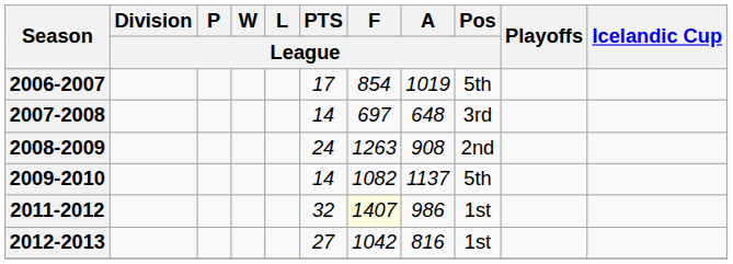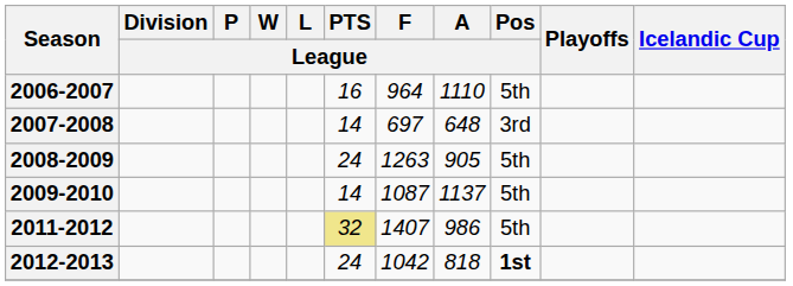2006-2007 | PTS / League: 17 -> 16
2006-2007 | F / League: 854 -> 964
2006-2007 | A / League: 1019 -> 1110
2008-2009 | A / League: 908 -> 905
2008-2009 | Pos / League: 2nd -> 5th
2009-2010 | F / League: 1082 -> 1087
2011-2012 | PTS / League: no background -> khaki background
2011-2012 | F / League: lightyellow background -> no background
2011-2012 | Pos / League: 1st -> 5th
2012-2013 | PTS / League: 27 -> 24
2012-2013 | A / League: 816 -> 818
2012-2013 | Pos / League: normal -> bold
